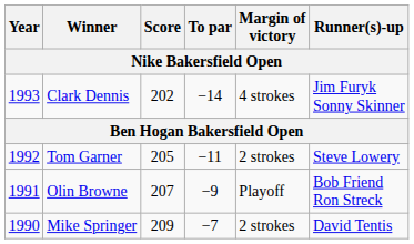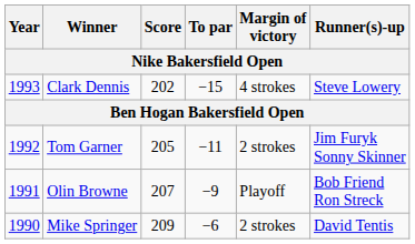Clark Dennis | To par: −14 -> −15
Clark Dennis | Runner(s)-up: Jim Furyk Sonny Skinner -> Steve Lowery
Tom Garner | Runner(s)-up: Steve Lowery -> Jim Furyk Sonny Skinner
Mike Springer | To par: −7 -> −6
